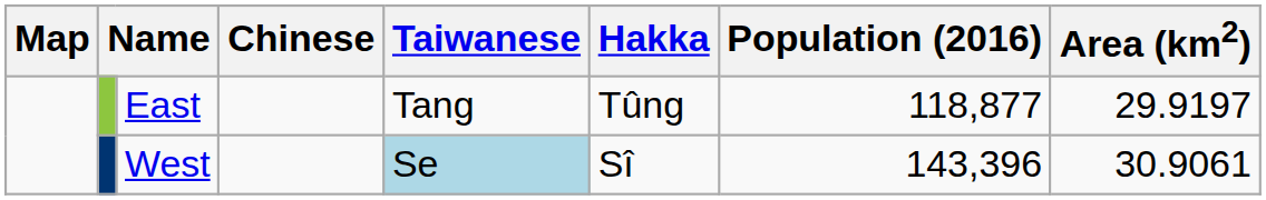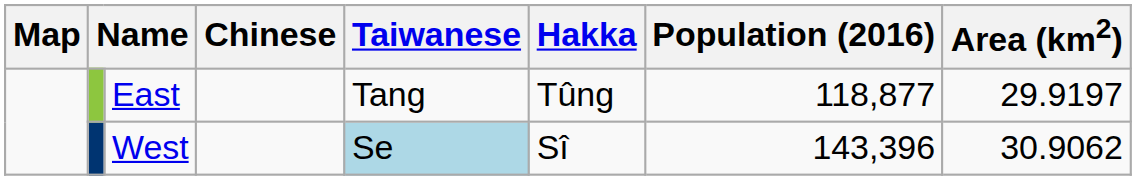West | Area (km2): 30.9061 -> 30.9062
